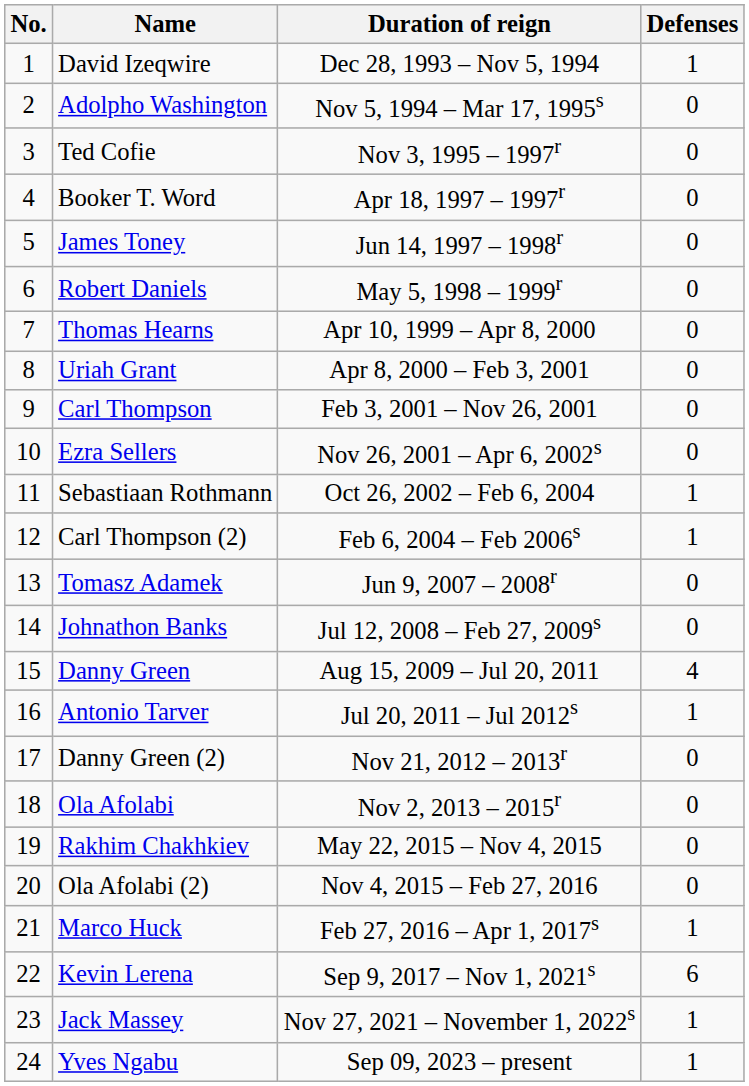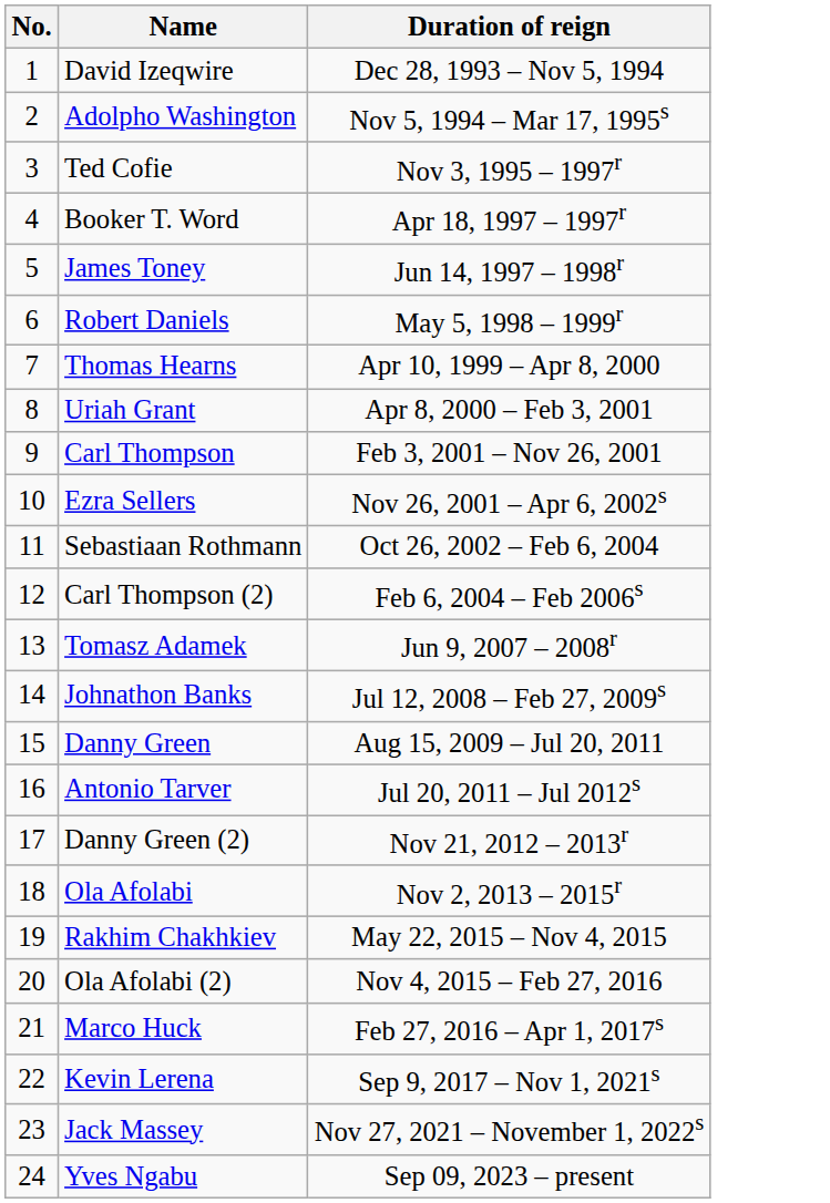- column: Defenses | 1 | 0 | 0 | 0 | 0 | 0 | 0 | 0 | 0 | 0 | 1 | 1 | 0 | 0 | 4 | 1 | 0 | 0 | 0 | 0 | 1 | 6 | 1 | 1
